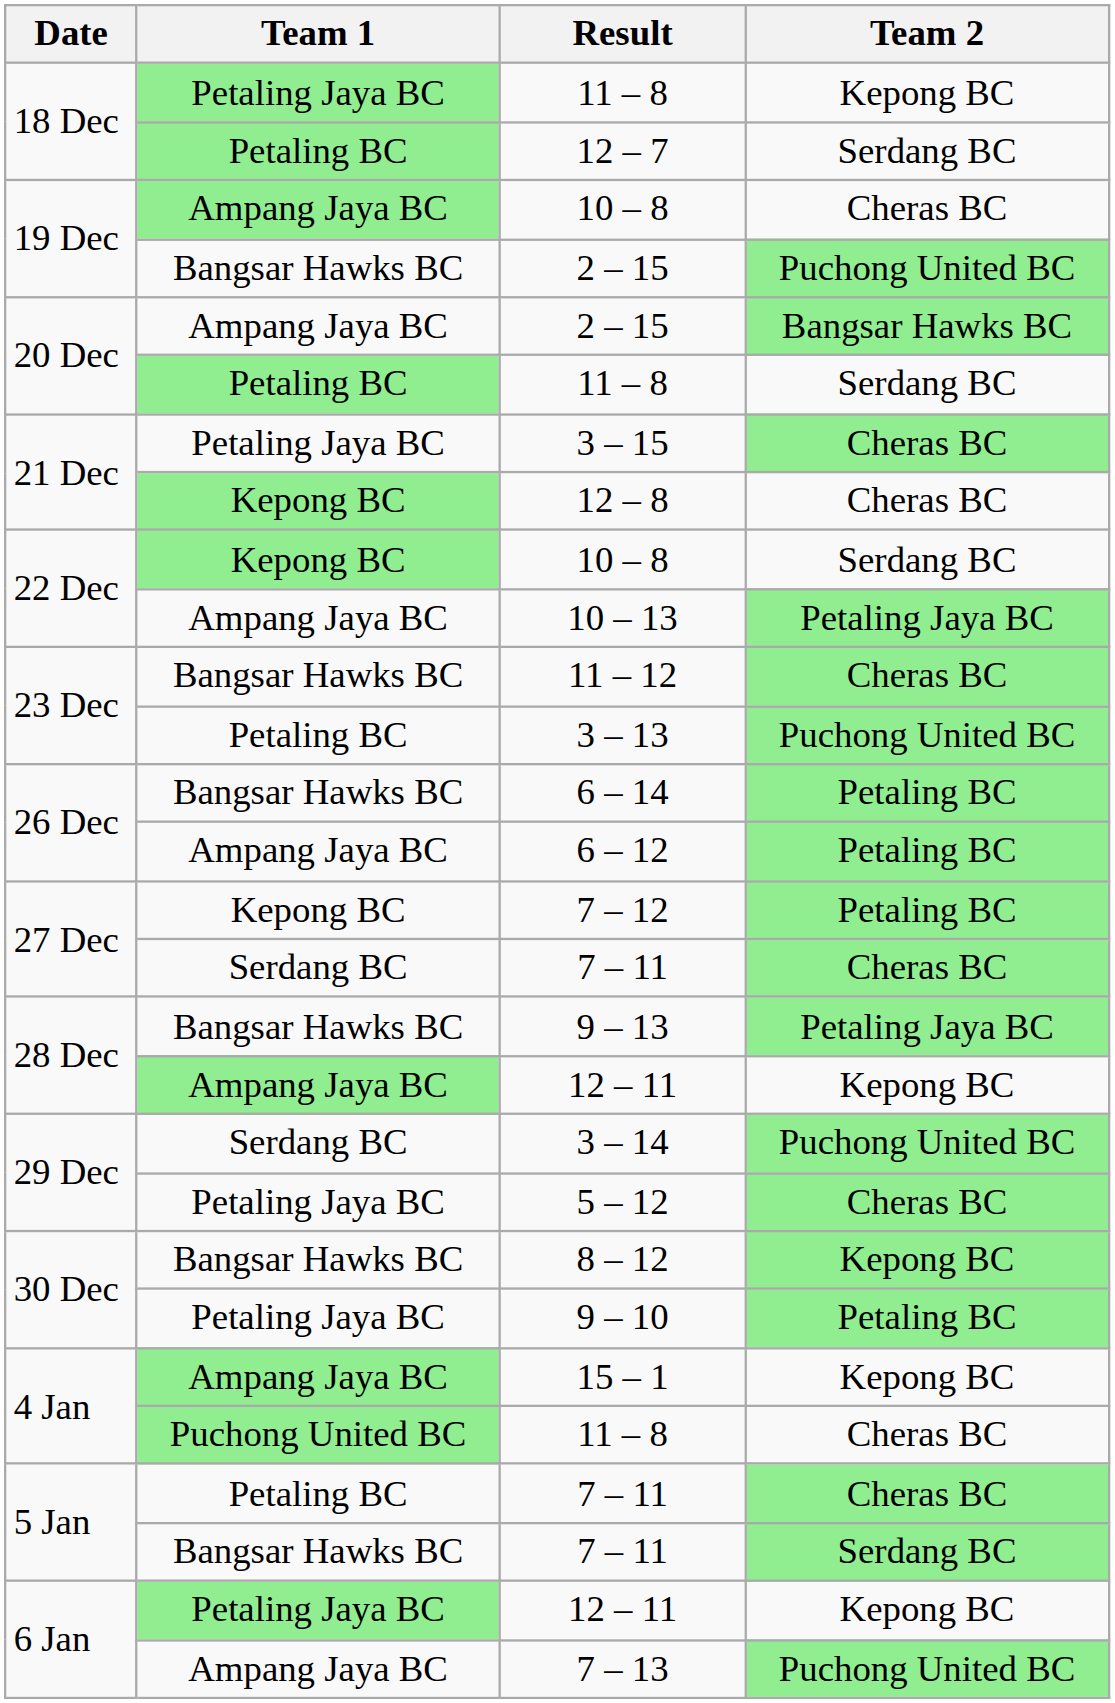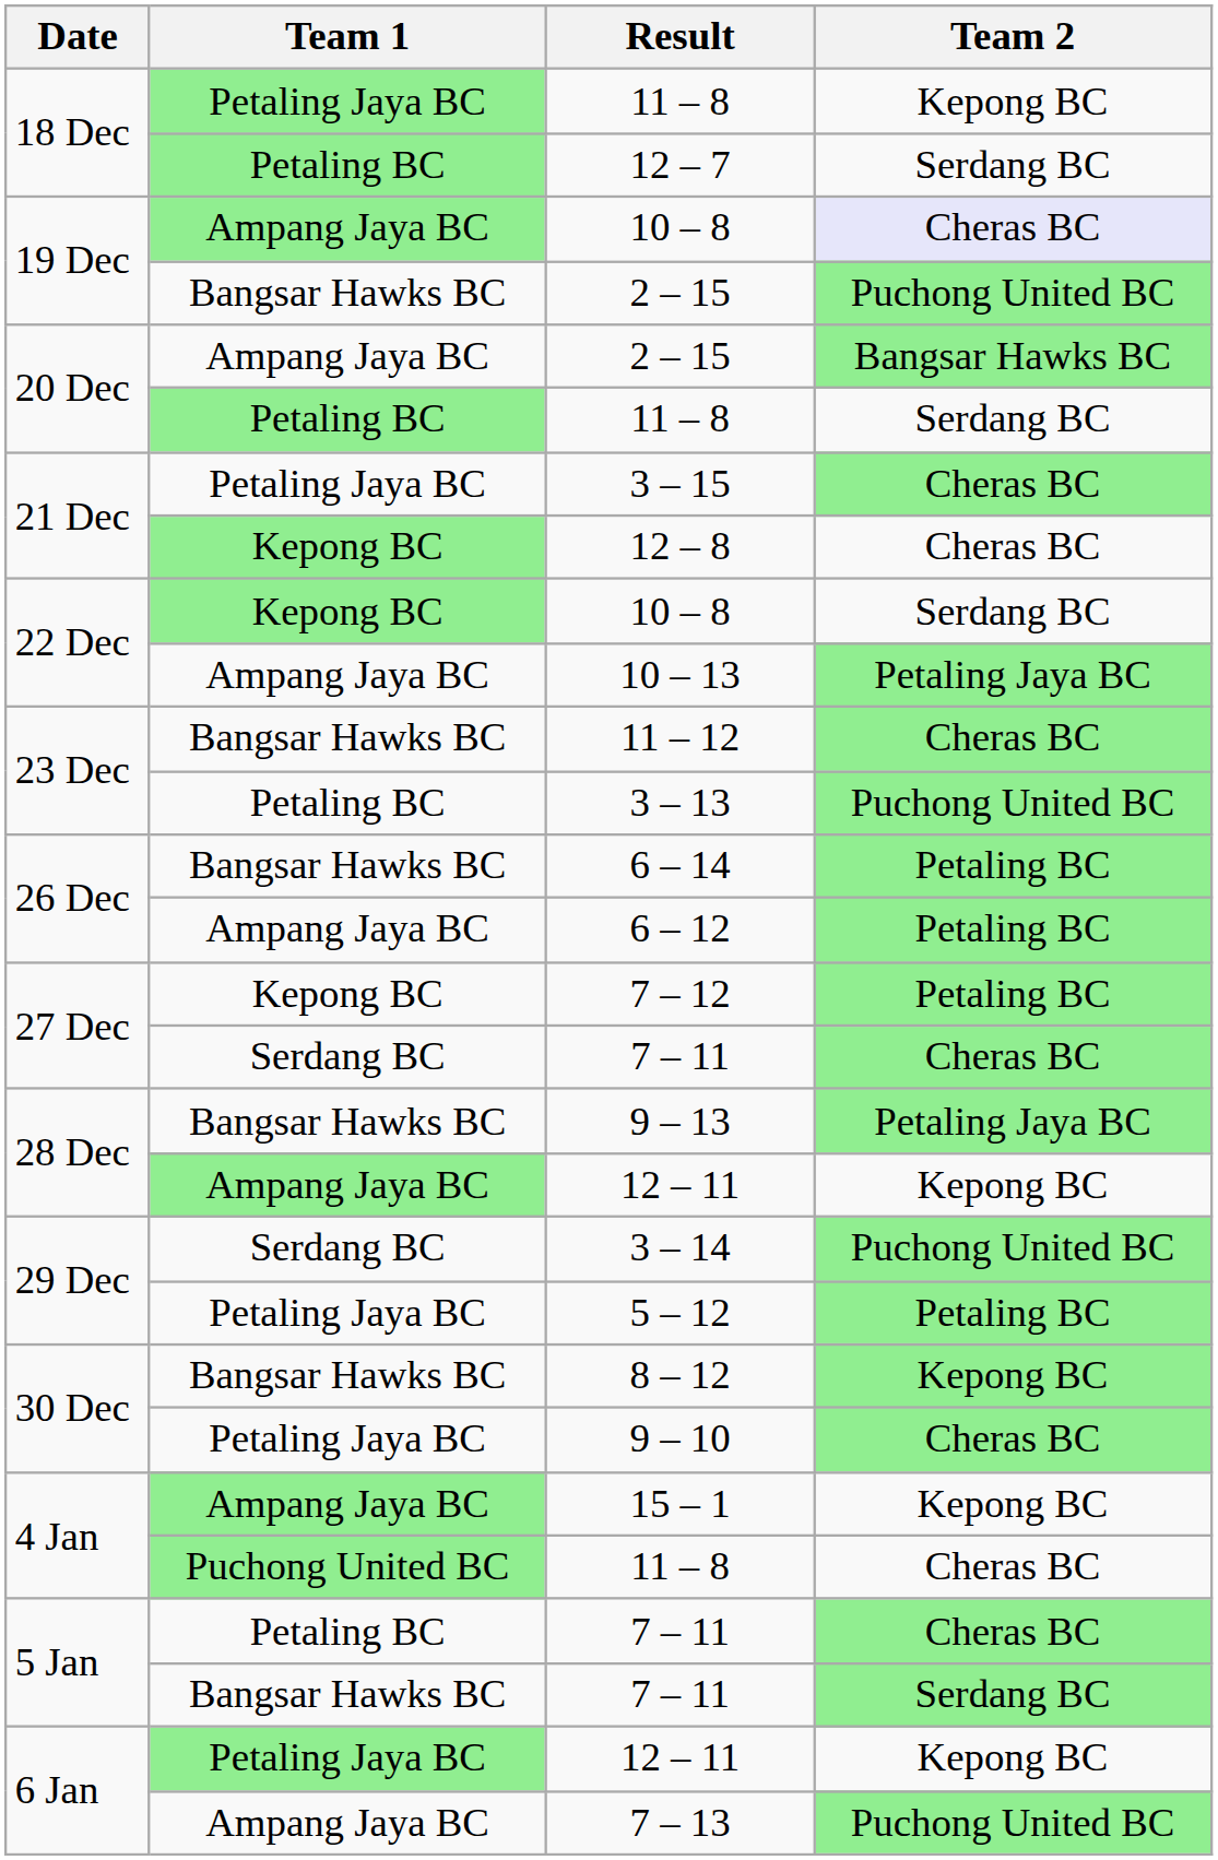Ampang Jaya BC / 10 – 8 | Team 2: no background -> lavender background
5 – 12 | Team 2: Cheras BC -> Petaling BC
9 – 10 | Team 2: Petaling BC -> Cheras BC
